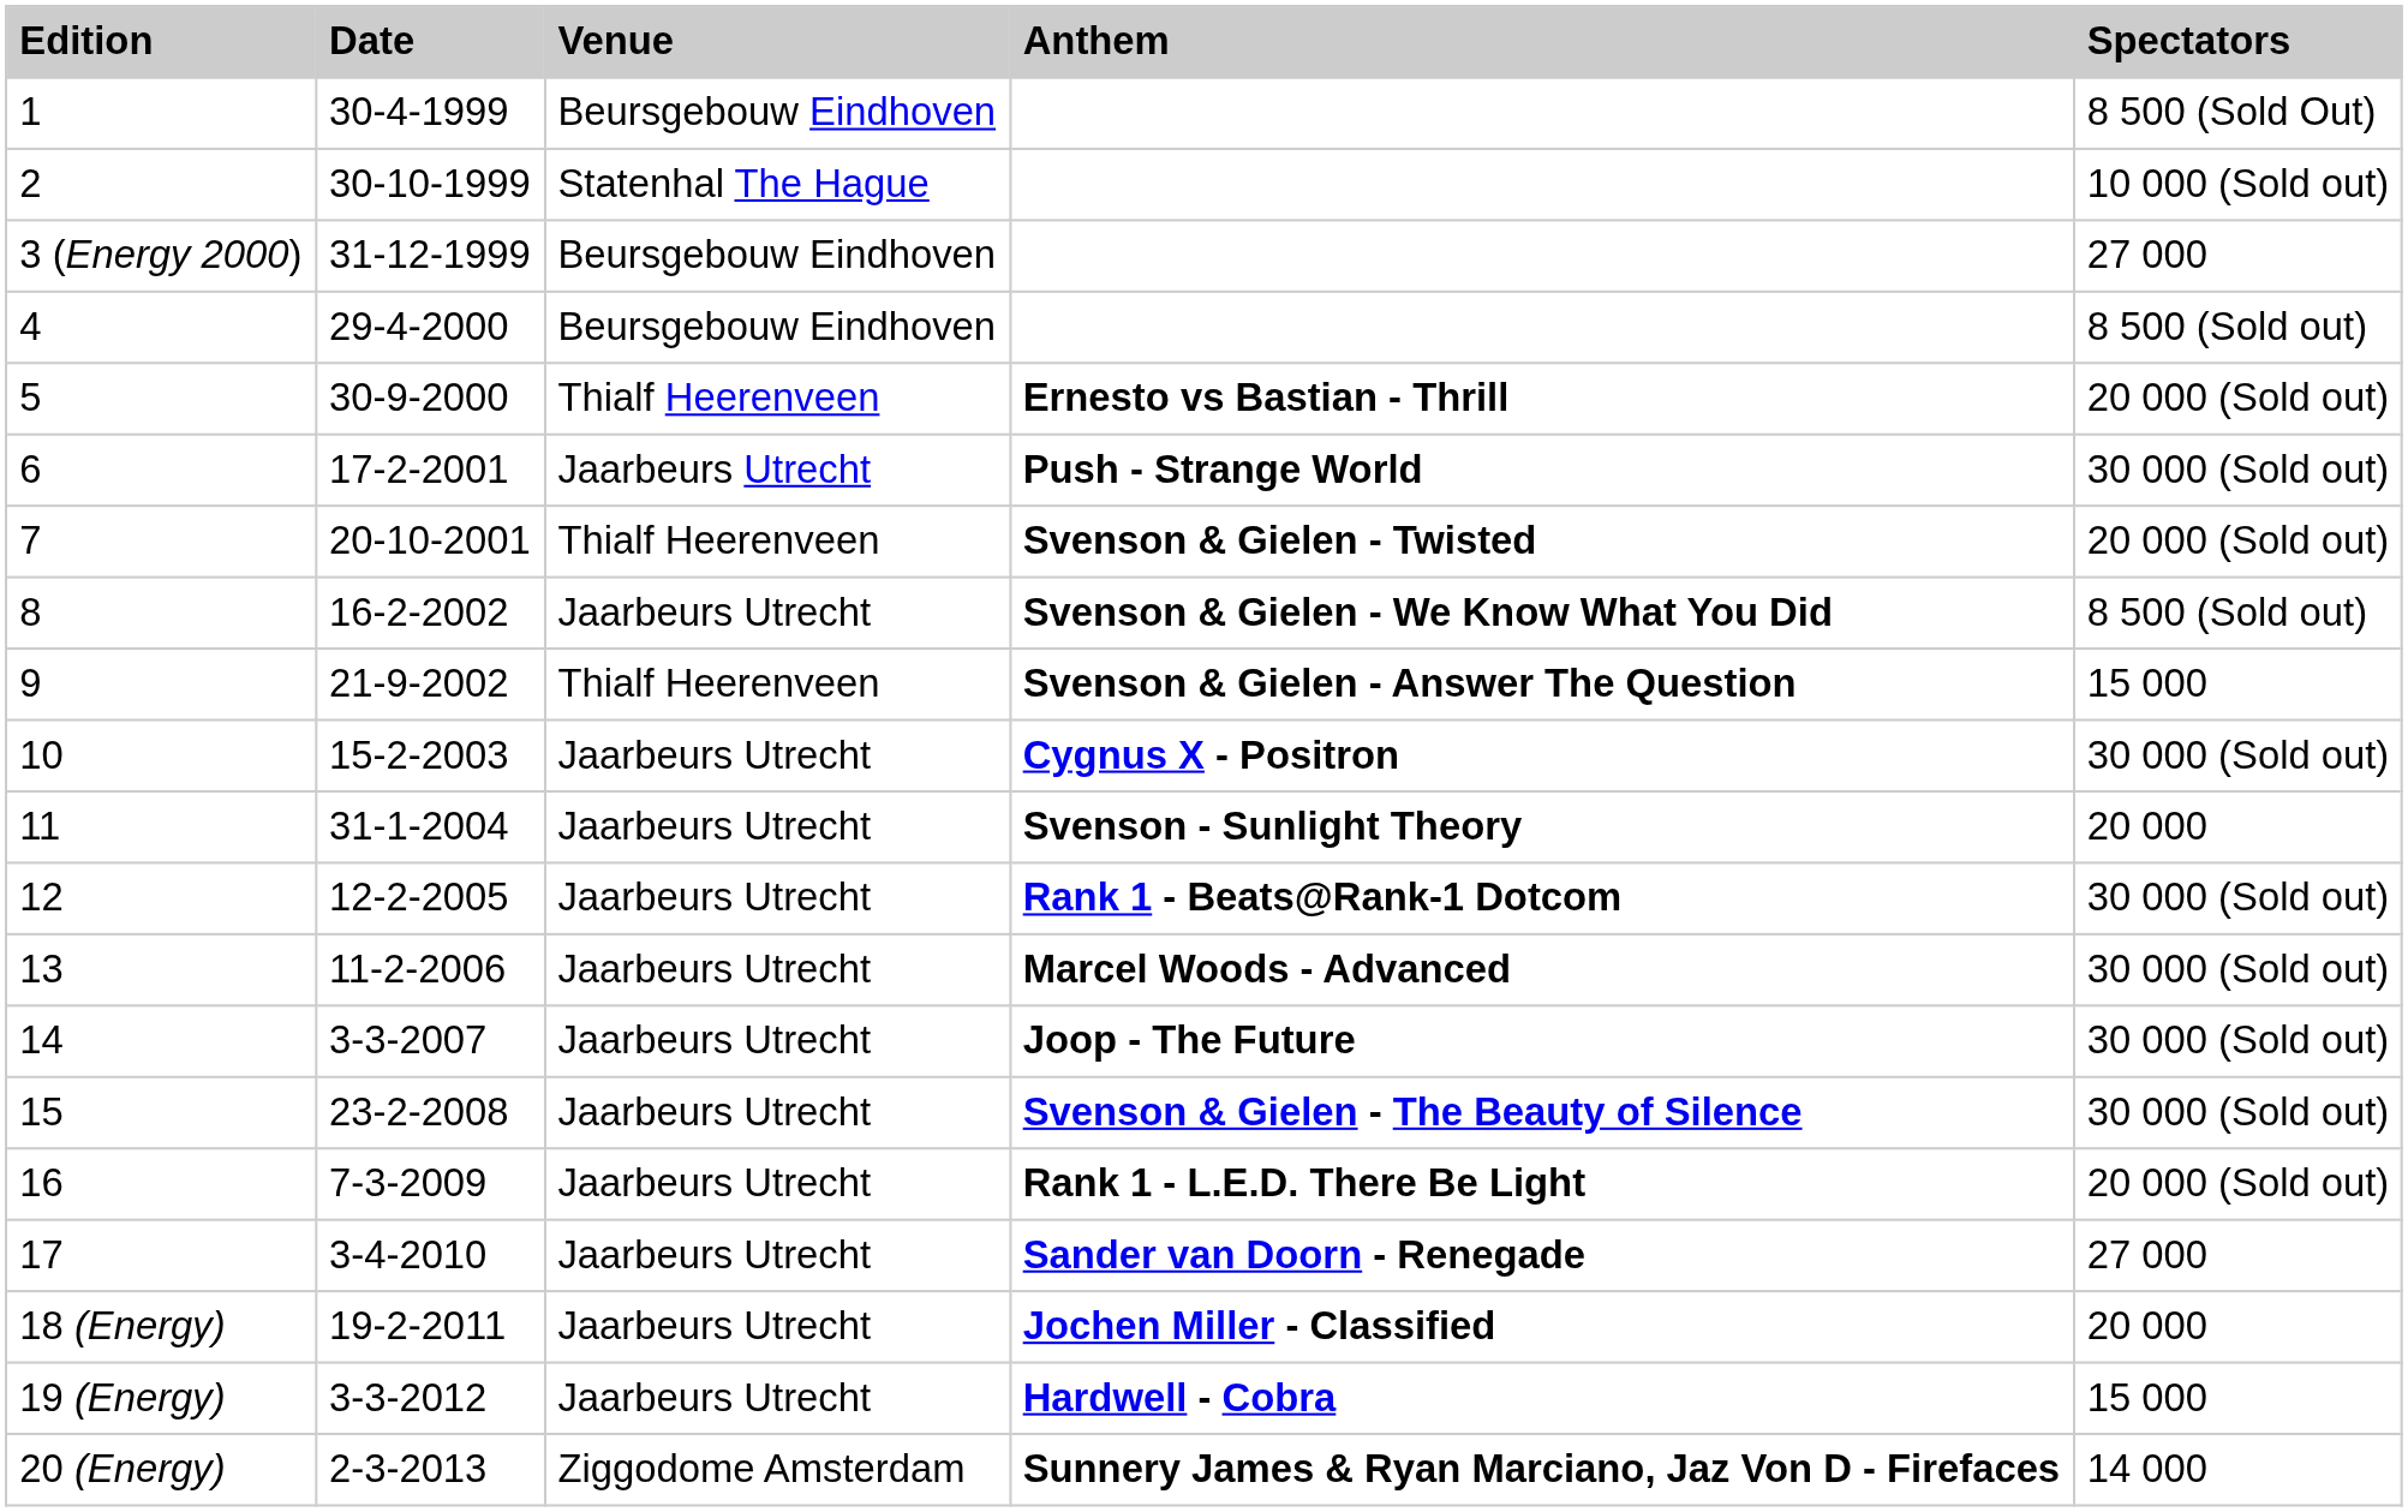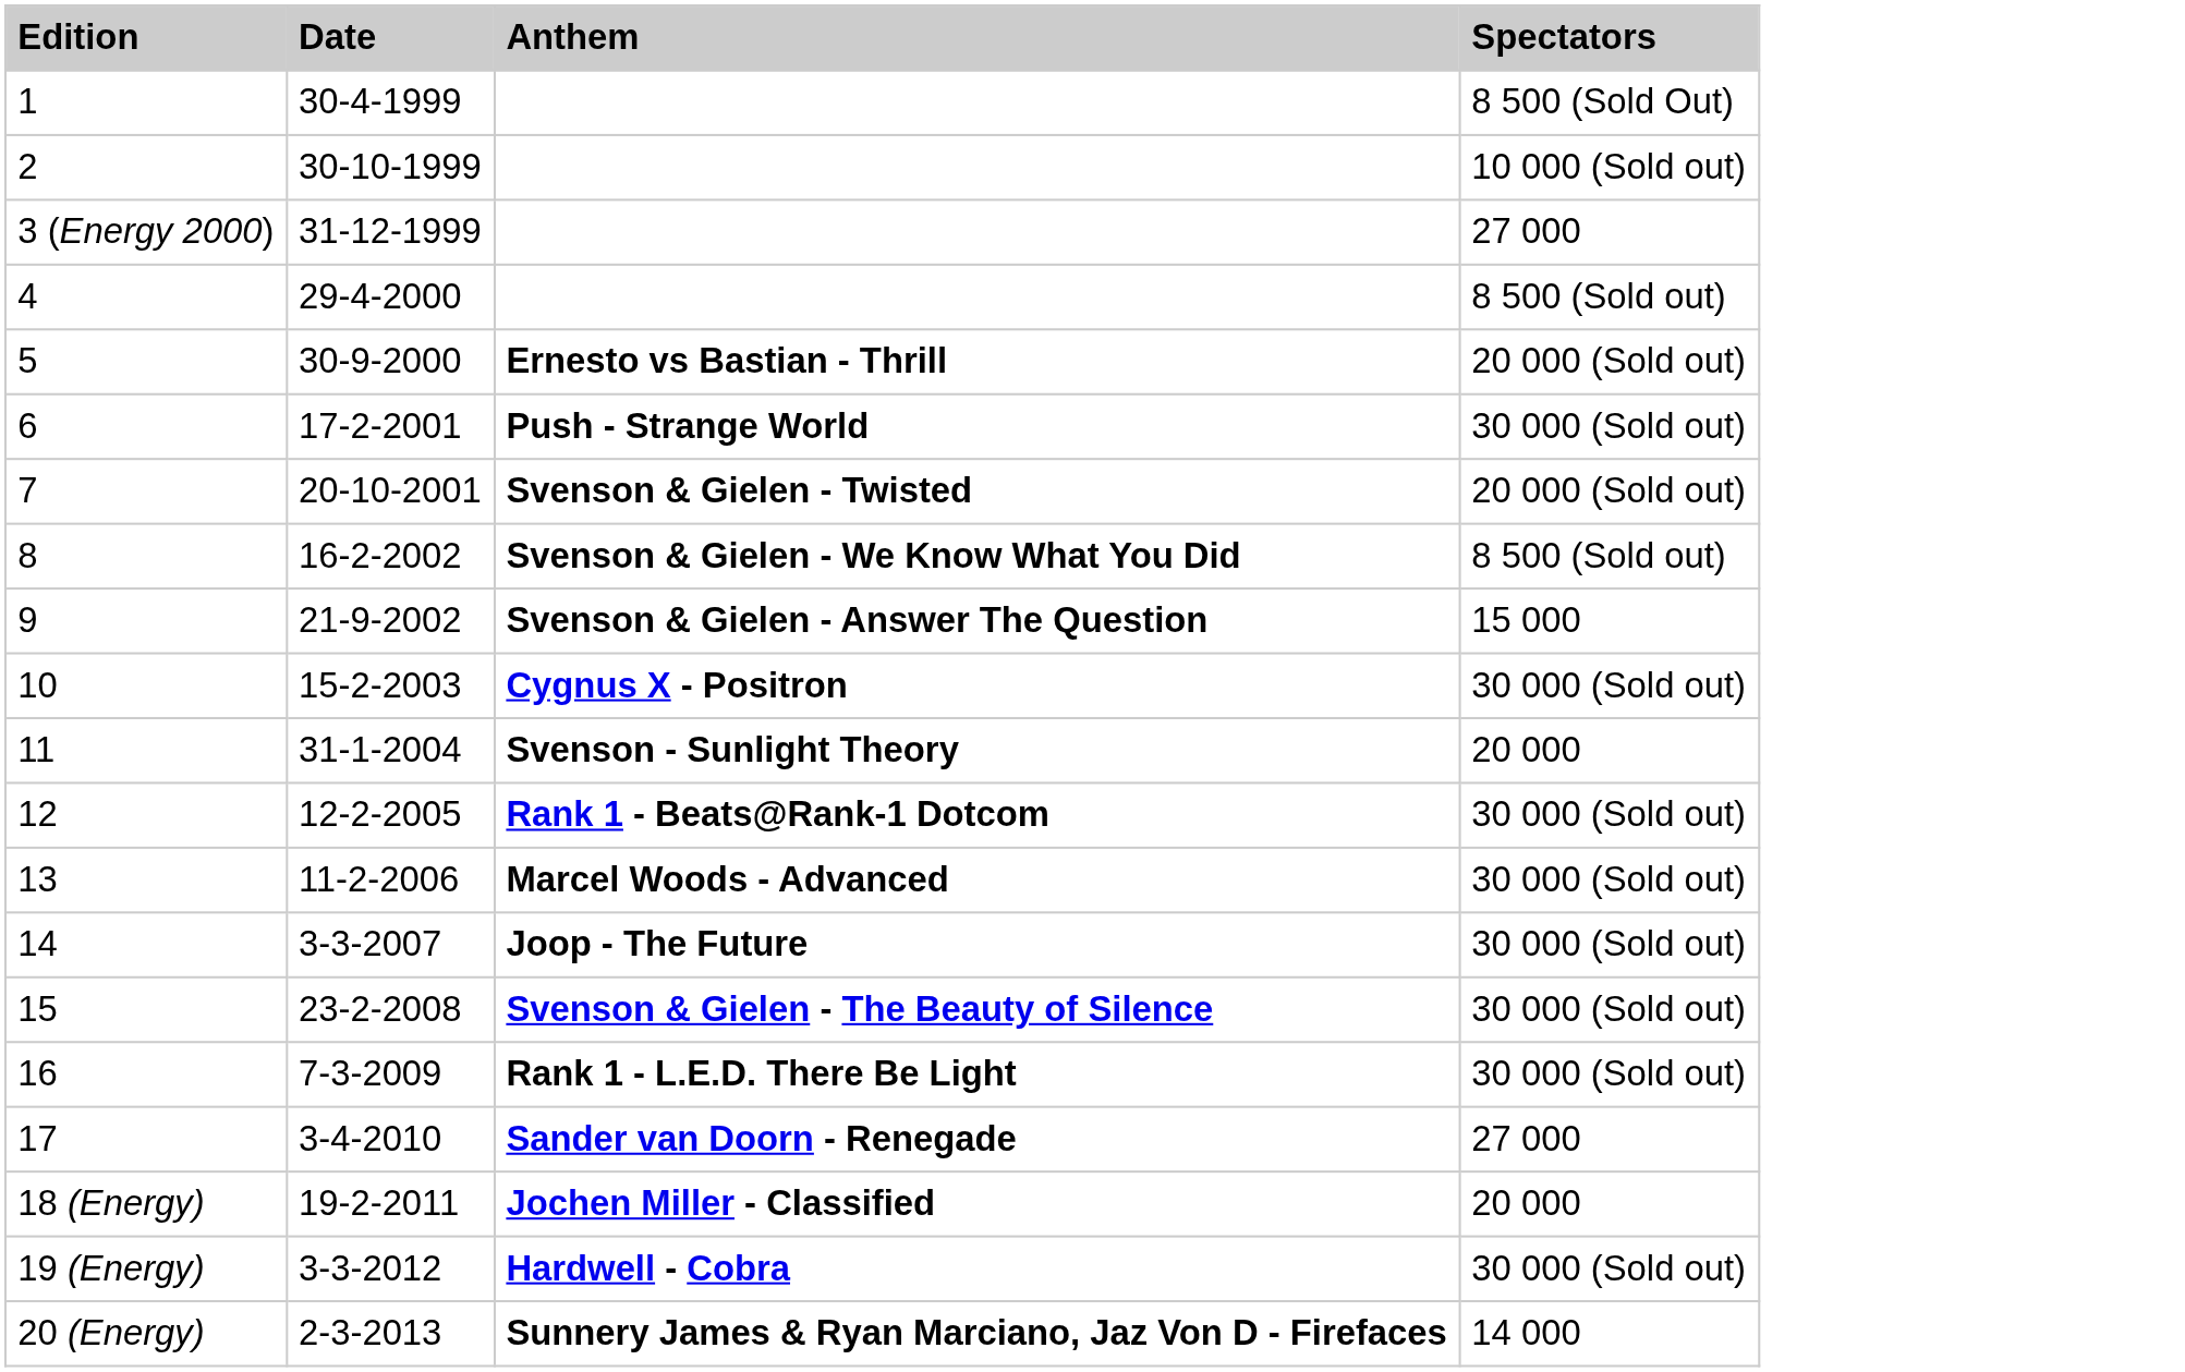- column: Venue | Beursgebouw Eindhoven | Statenhal The Hague | Beursgebouw Eindhoven | Beursgebouw Eindhoven | Thialf Heerenveen | Jaarbeurs Utrecht | Thialf Heerenveen | Jaarbeurs Utrecht | Thialf Heerenveen | Jaarbeurs Utrecht | Jaarbeurs Utrecht | Jaarbeurs Utrecht | Jaarbeurs Utrecht | Jaarbeurs Utrecht | Jaarbeurs Utrecht | Jaarbeurs Utrecht | Jaarbeurs Utrecht | Jaarbeurs Utrecht | Jaarbeurs Utrecht | Ziggodome Amsterdam
16 | Spectators: 20 000 (Sold out) -> 30 000 (Sold out)
19 (Energy) | Spectators: 15 000 -> 30 000 (Sold out)
